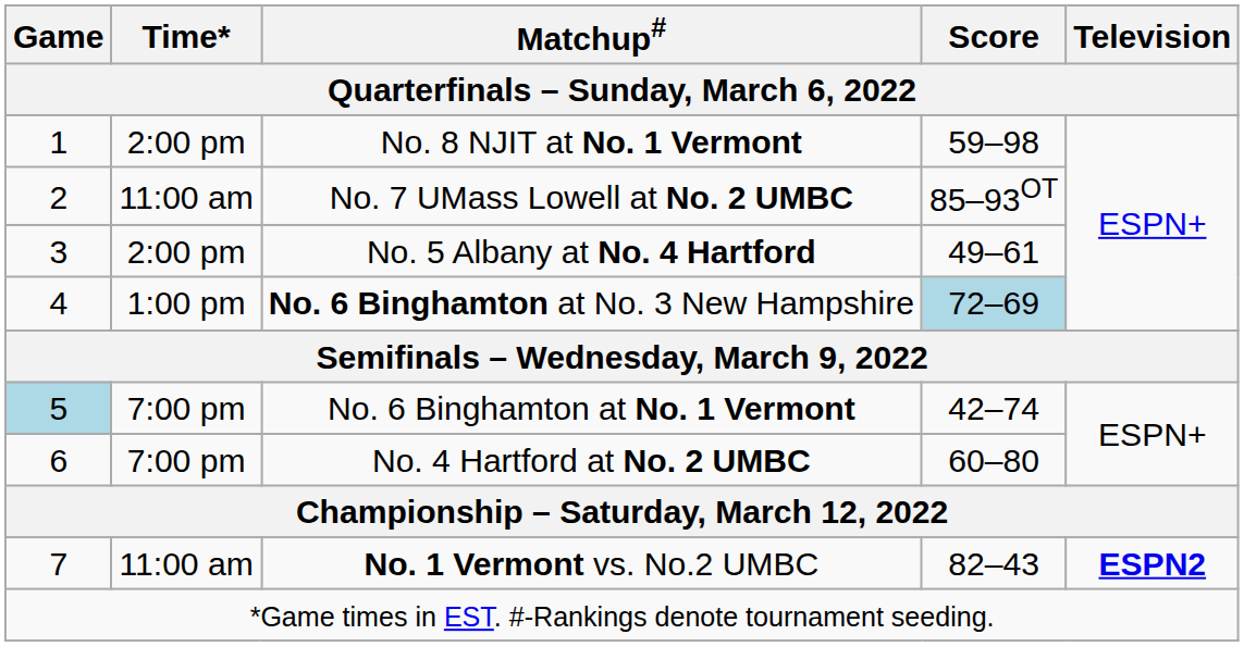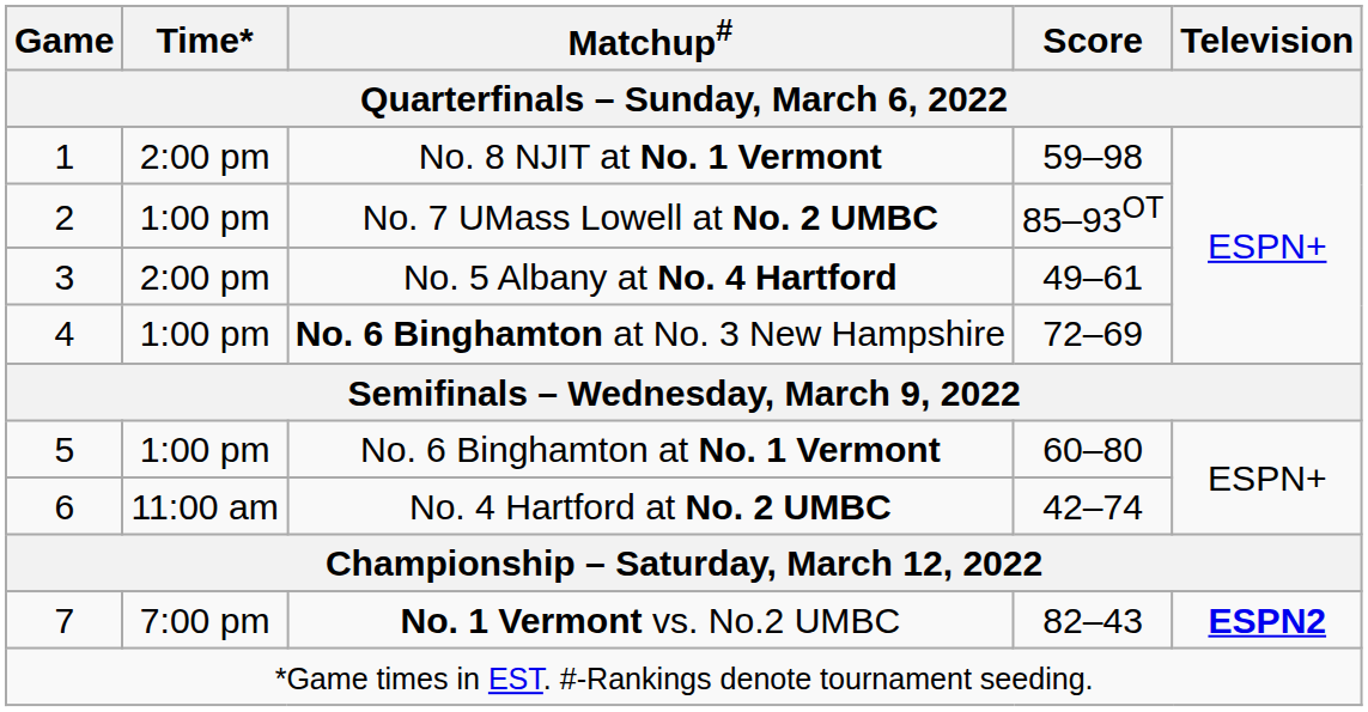No. 7 UMass Lowell at No. 2 UMBC | Time*: 11:00 am -> 1:00 pm
No. 6 Binghamton at No. 3 New Hampshire | Score: lightblue background -> no background
No. 6 Binghamton at No. 1 Vermont | Game: lightblue background -> no background
No. 6 Binghamton at No. 1 Vermont | Time*: 7:00 pm -> 1:00 pm
No. 6 Binghamton at No. 1 Vermont | Score: 42–74 -> 60–80
No. 4 Hartford at No. 2 UMBC | Time*: 7:00 pm -> 11:00 am
No. 4 Hartford at No. 2 UMBC | Score: 60–80 -> 42–74
No. 1 Vermont vs. No.2 UMBC | Time*: 11:00 am -> 7:00 pm
